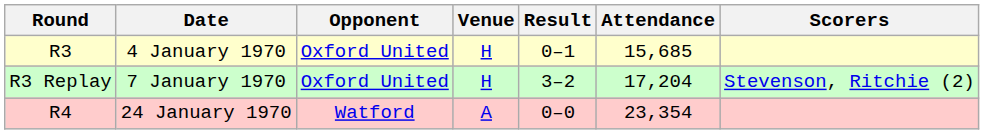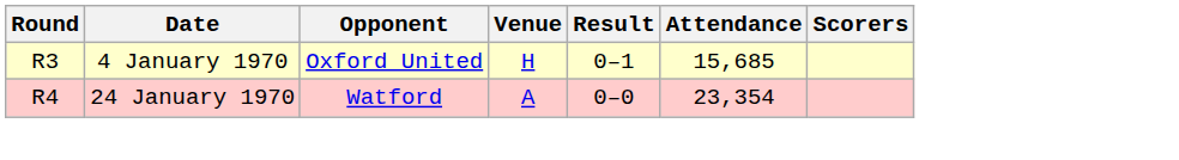- row: R3 Replay | 7 January 1970 | Oxford United | H | 3–2 | 17,204 | Stevenson, Ritchie (2)
